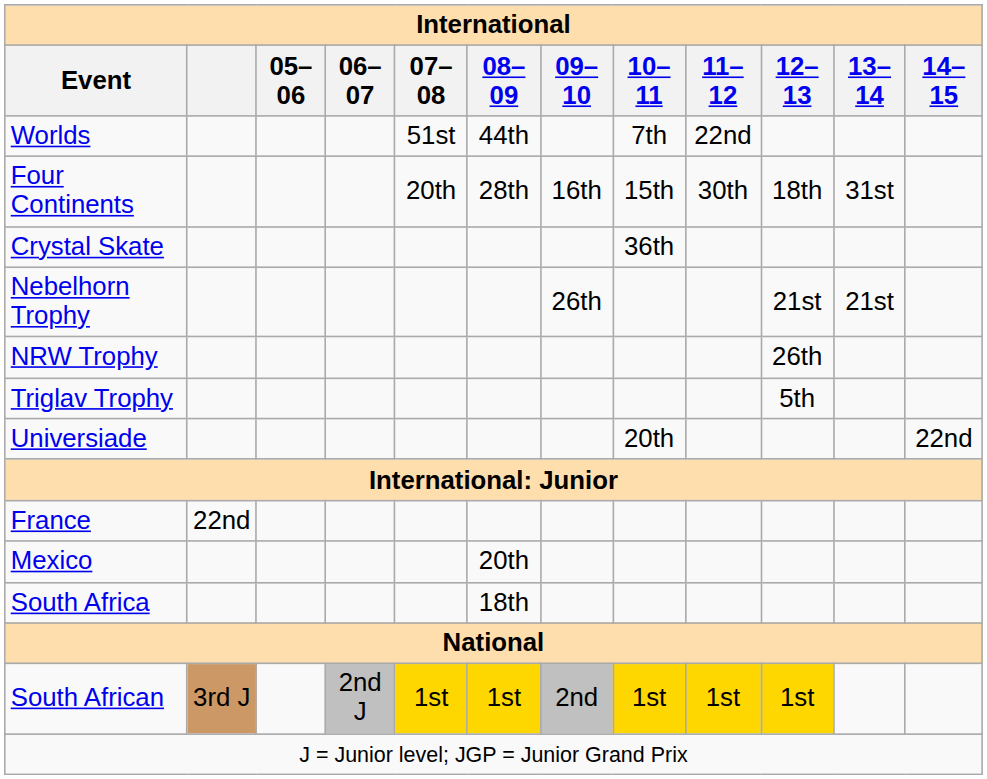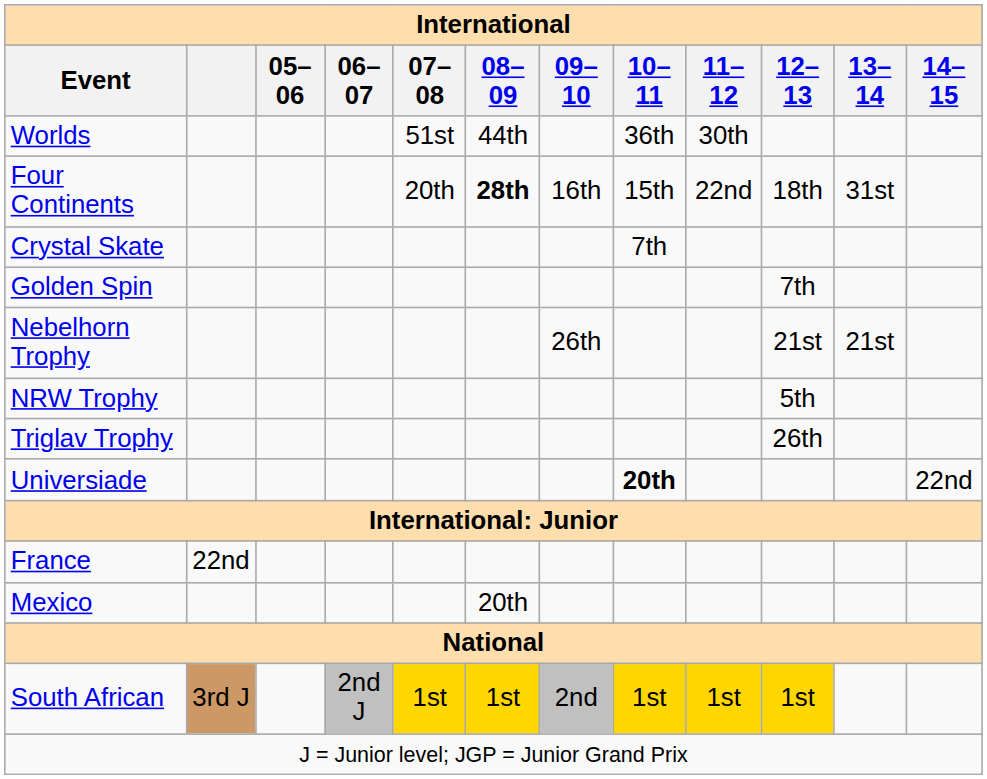Worlds | 10–11: 7th -> 36th
Worlds | 11–12: 22nd -> 30th
Four Continents | 08–09: normal -> bold
Four Continents | 11–12: 30th -> 22nd
Crystal Skate | 10–11: 36th -> 7th
+ row: Golden Spin | 7th
NRW Trophy | 12–13: 26th -> 5th
Triglav Trophy | 12–13: 5th -> 26th
Universiade | 10–11: normal -> bold
- row: South Africa | 18th
